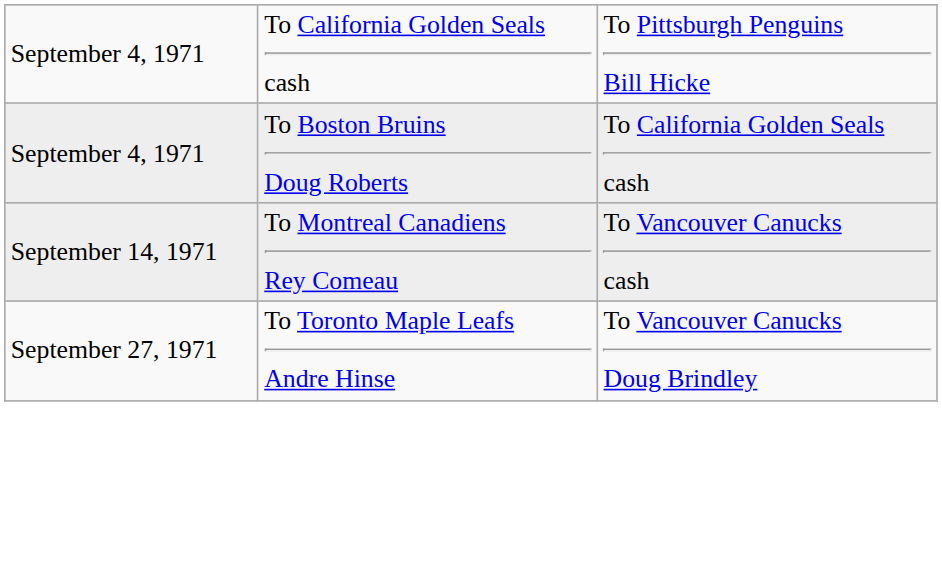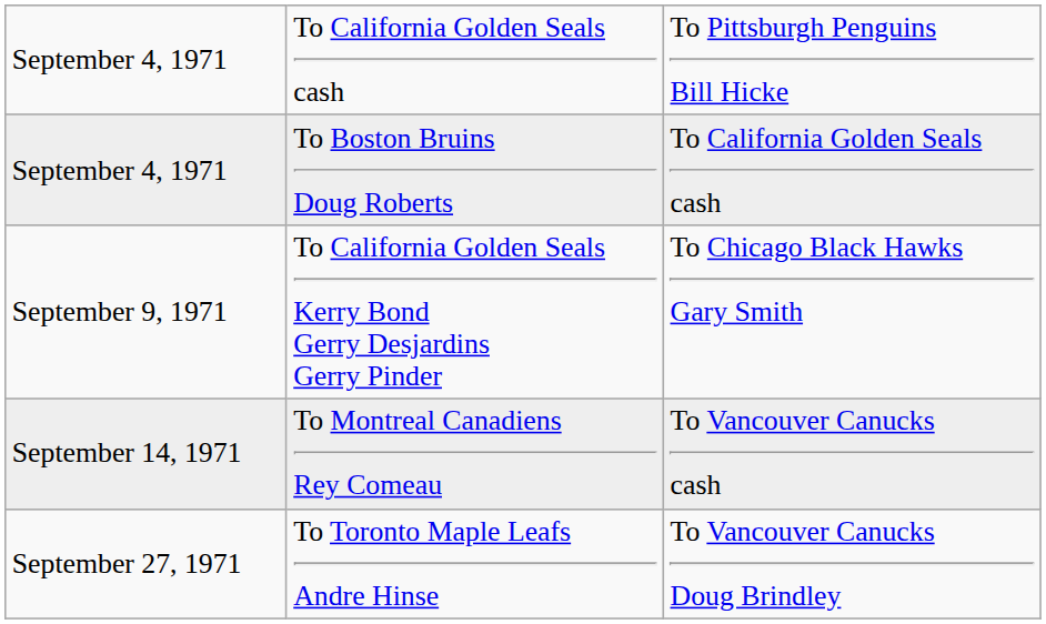+ row: September 9, 1971 | To California Golden Seals Kerry Bond Gerry Desjardins Gerry Pinder | To Chicago Black Hawks Gary Smith
